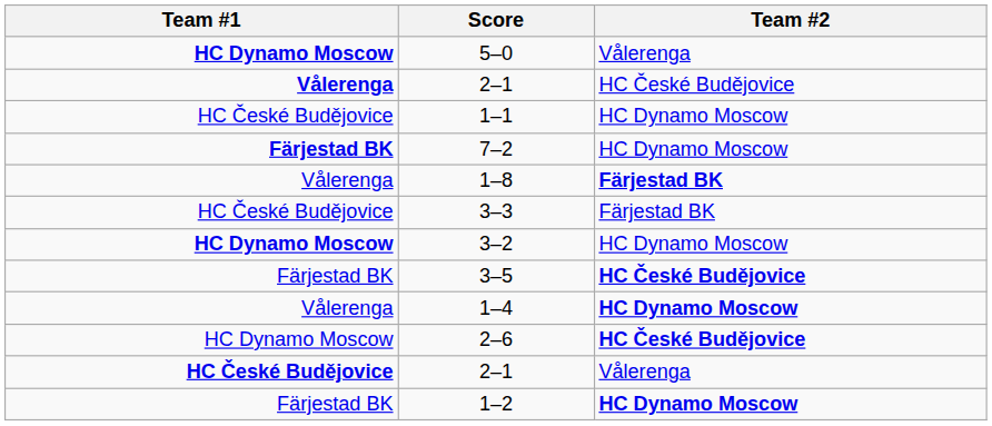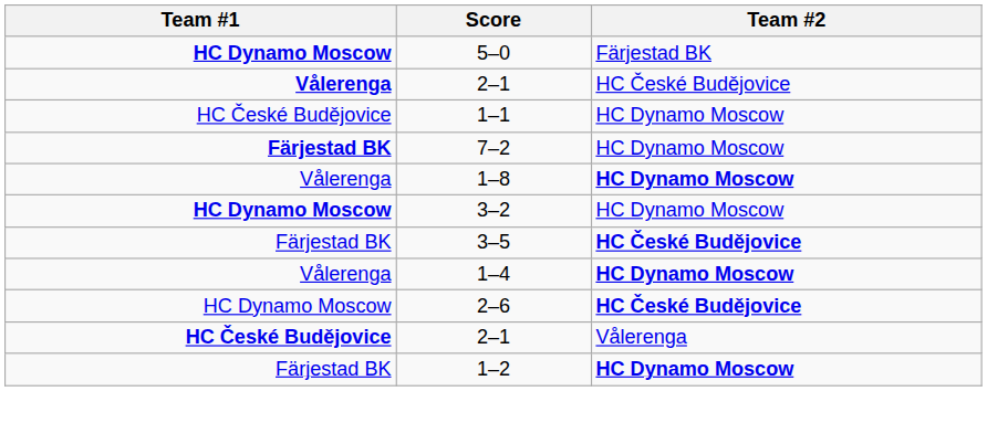5–0 | Team #2: Vålerenga -> Färjestad BK
1–8 | Team #2: Färjestad BK -> HC Dynamo Moscow
- row: HC České Budějovice | 3–3 | Färjestad BK
